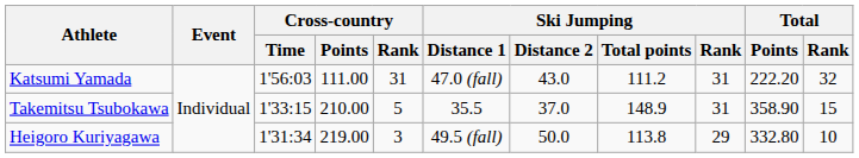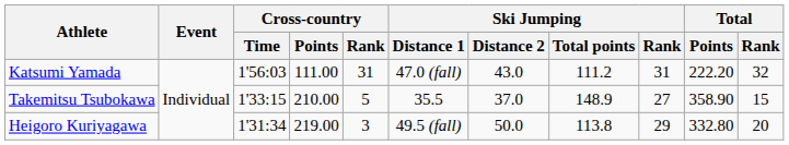Takemitsu Tsubokawa | Ski Jumping / Rank: 31 -> 27
Heigoro Kuriyagawa | Total / Rank: 10 -> 20
